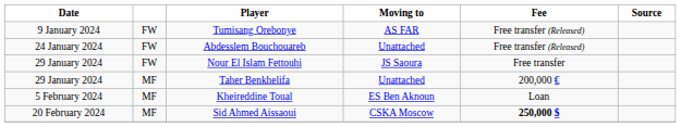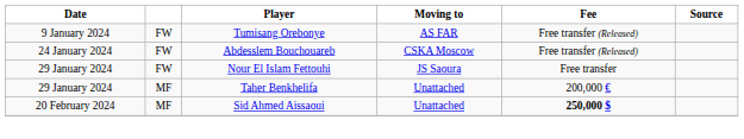Abdesslem Bouchouareb | Moving to: Unattached -> CSKA Moscow
- row: 5 February 2024 | MF | Kheireddine Toual | ES Ben Aknoun | Loan
Sid Ahmed Aissaoui | Moving to: CSKA Moscow -> Unattached
